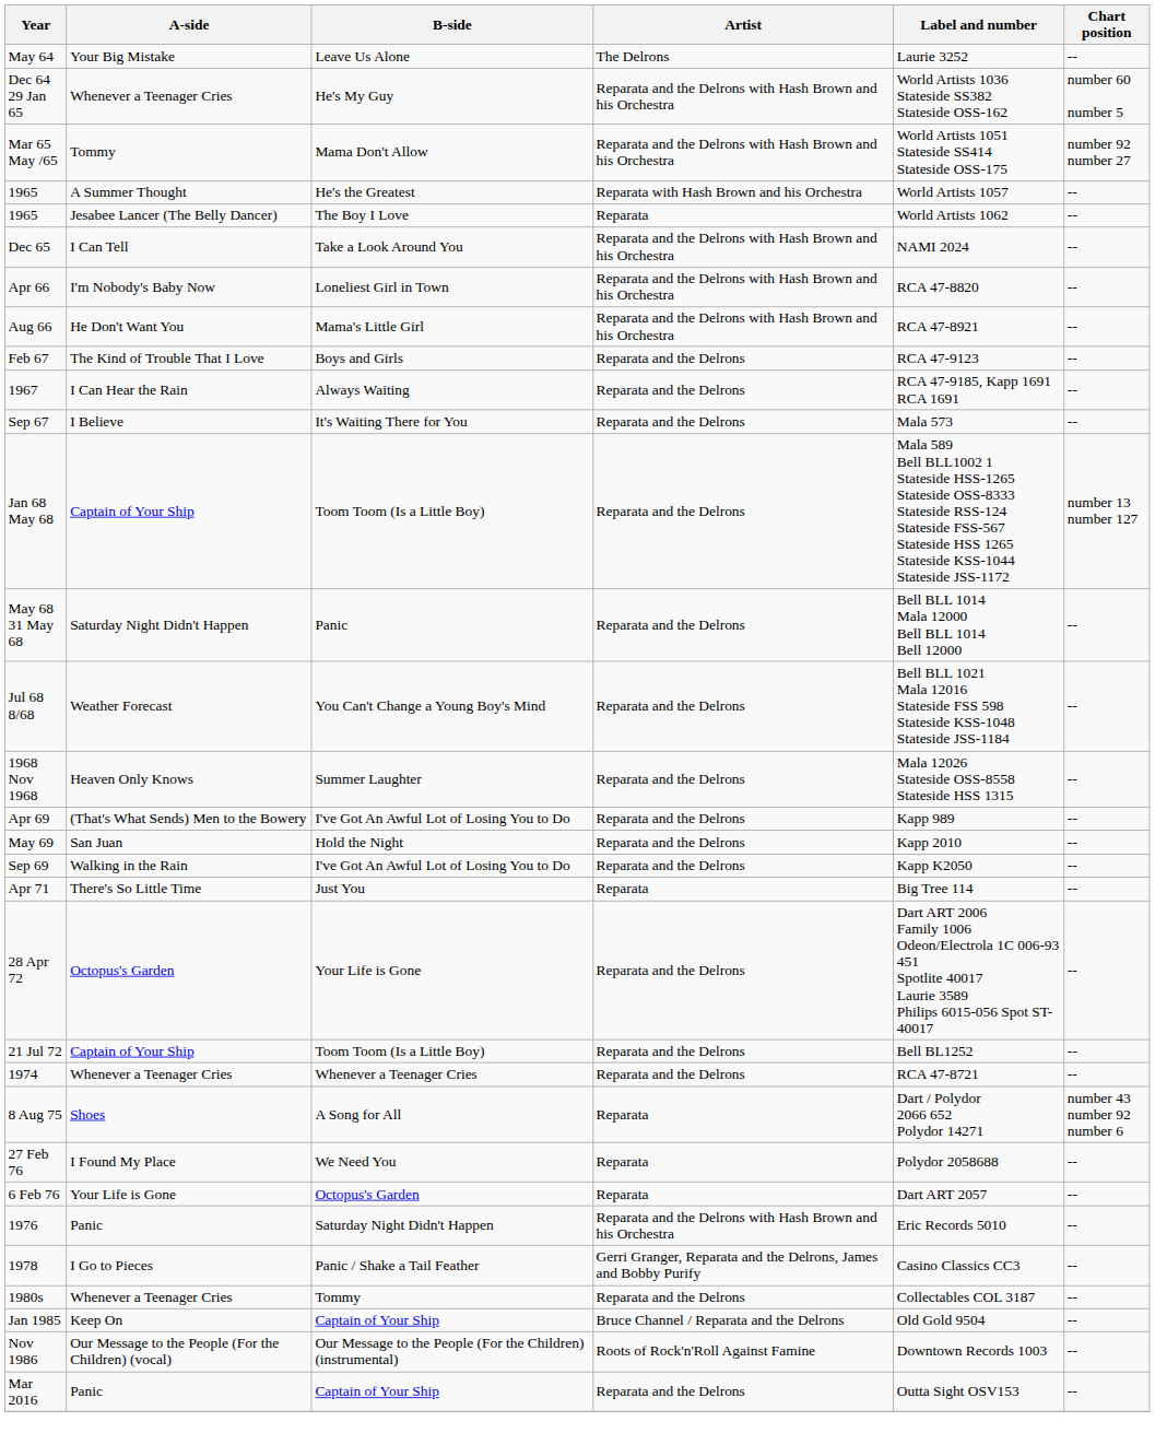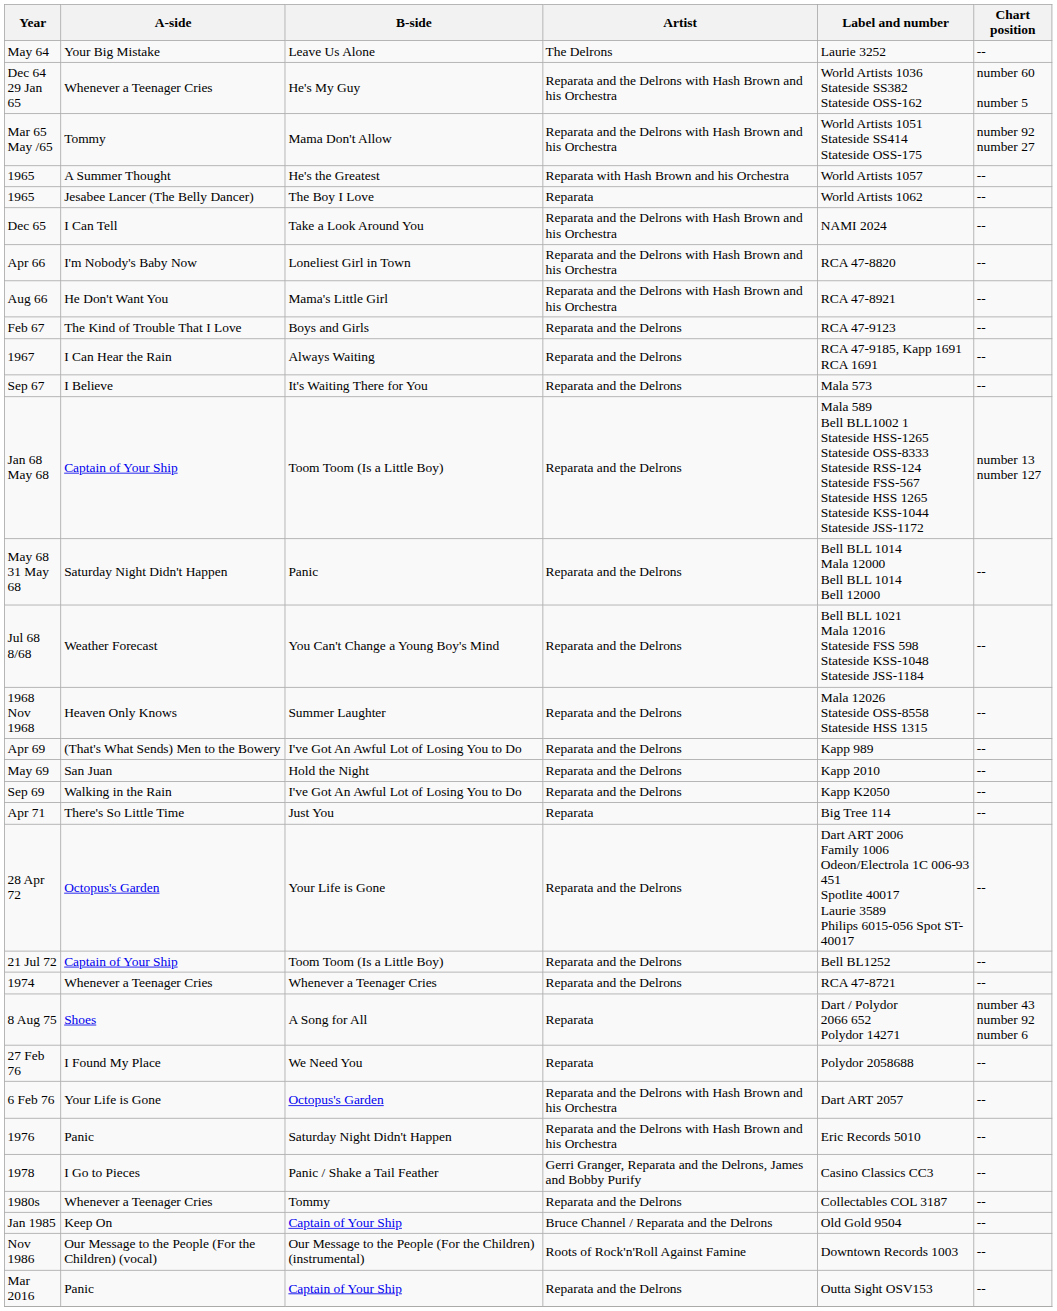6 Feb 76 | Artist: Reparata -> Reparata and the Delrons with Hash Brown and his Orchestra
